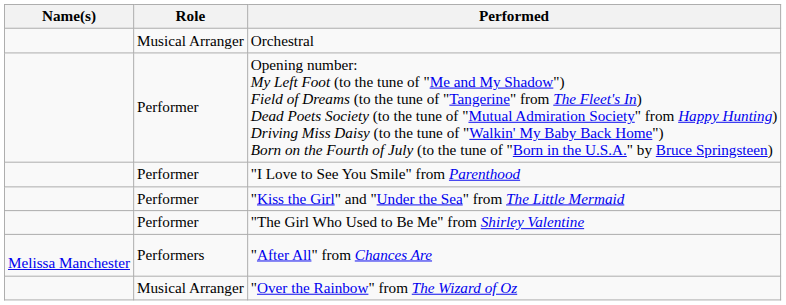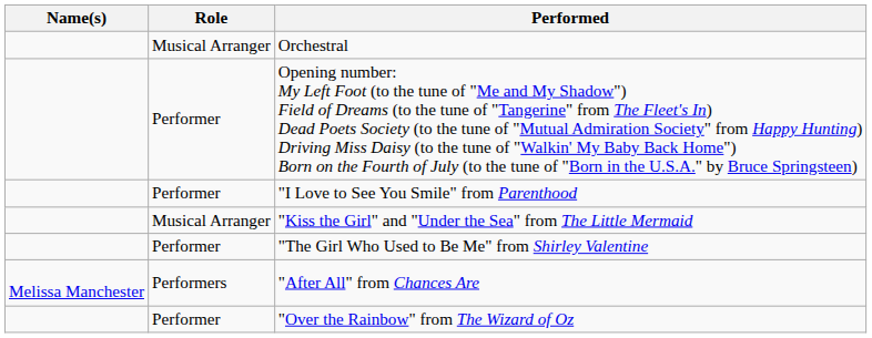"Kiss the Girl" and "Under the Sea" from The Little Mermaid | Role: Performer -> Musical Arranger
"Over the Rainbow" from The Wizard of Oz | Role: Musical Arranger -> Performer
